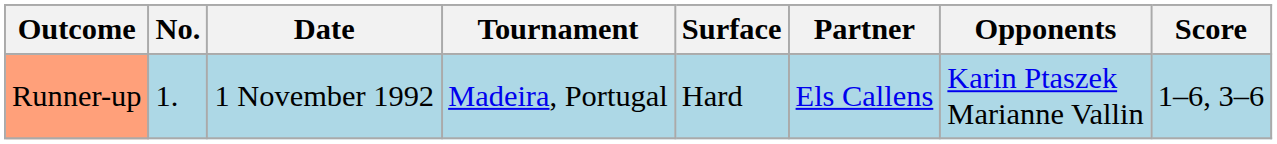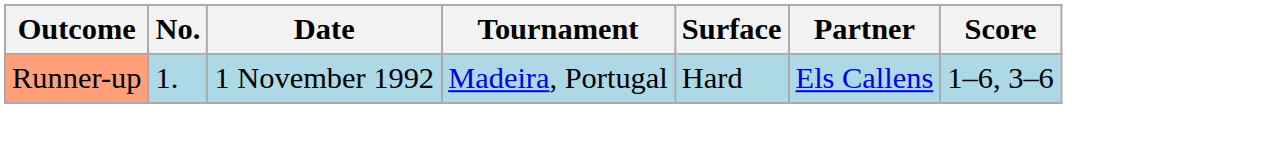- column: Opponents | Karin Ptaszek Marianne Vallin
